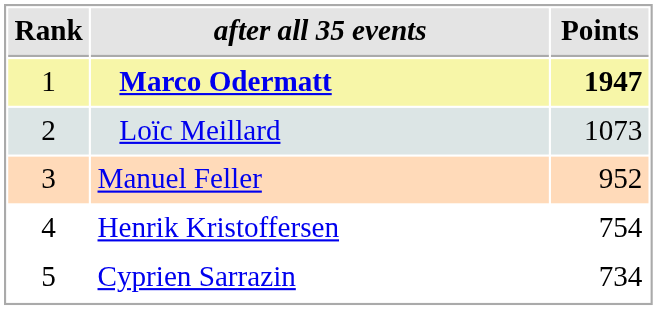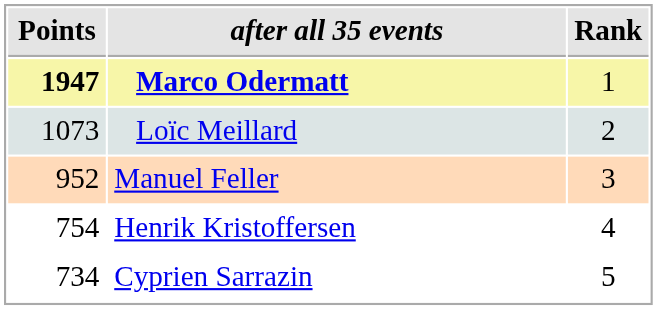columns swapped: Rank <-> Points
